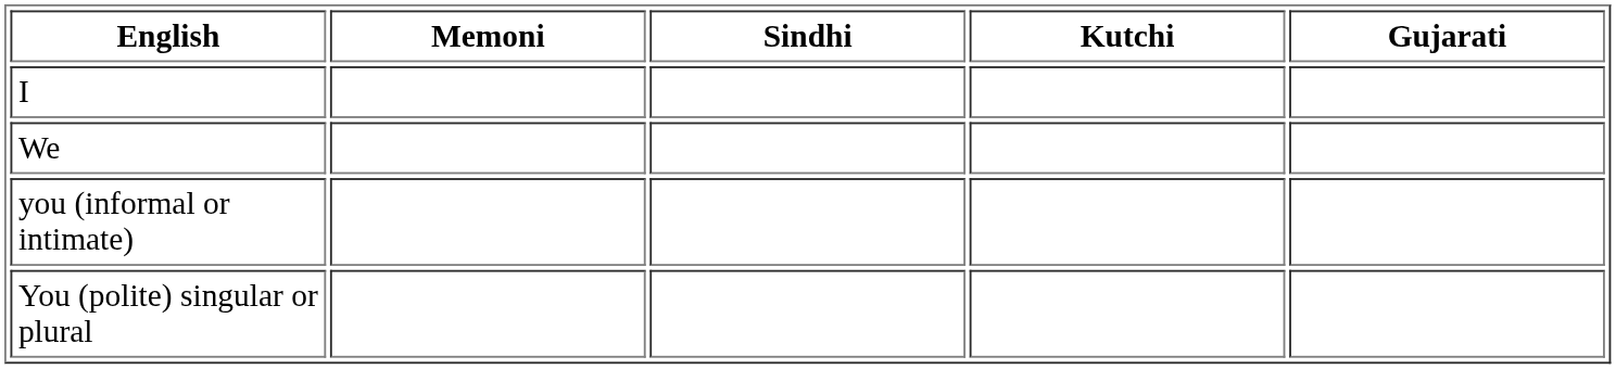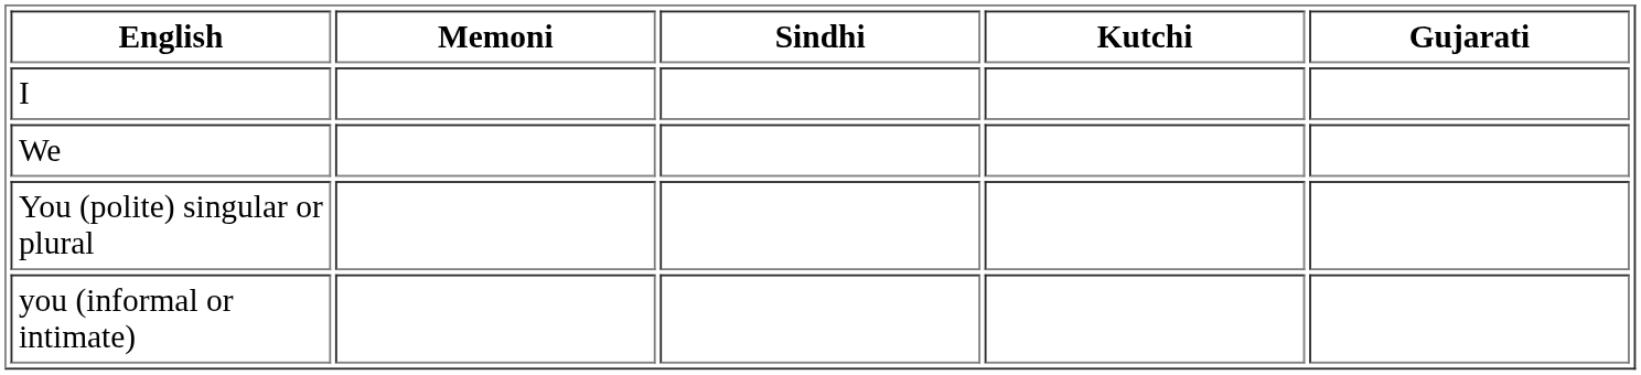rows swapped: You (polite) singular or plural <-> you (informal or intimate)
